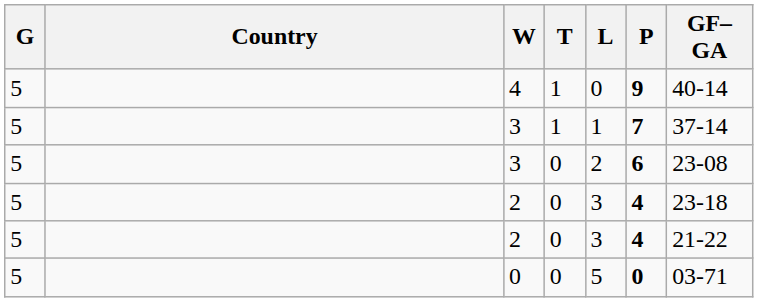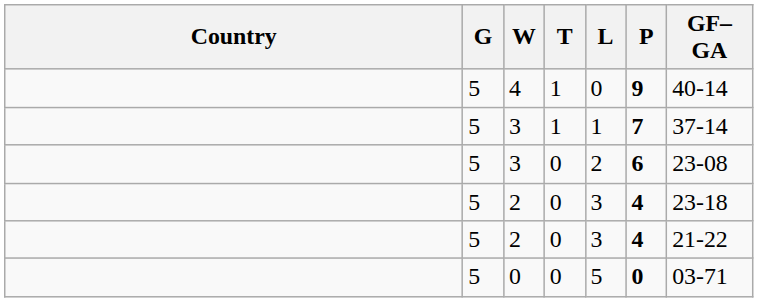columns swapped: Country <-> G
